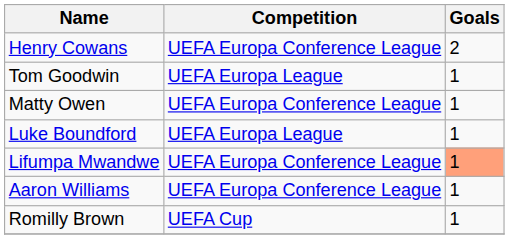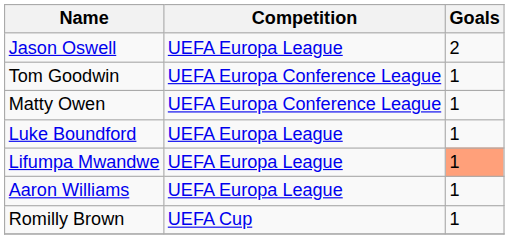+ row: Jason Oswell | UEFA Europa League | 2
- row: Henry Cowans | UEFA Europa Conference League | 2
Tom Goodwin | Competition: UEFA Europa League -> UEFA Europa Conference League
Lifumpa Mwandwe | Competition: UEFA Europa Conference League -> UEFA Europa League
Aaron Williams | Competition: UEFA Europa Conference League -> UEFA Europa League
